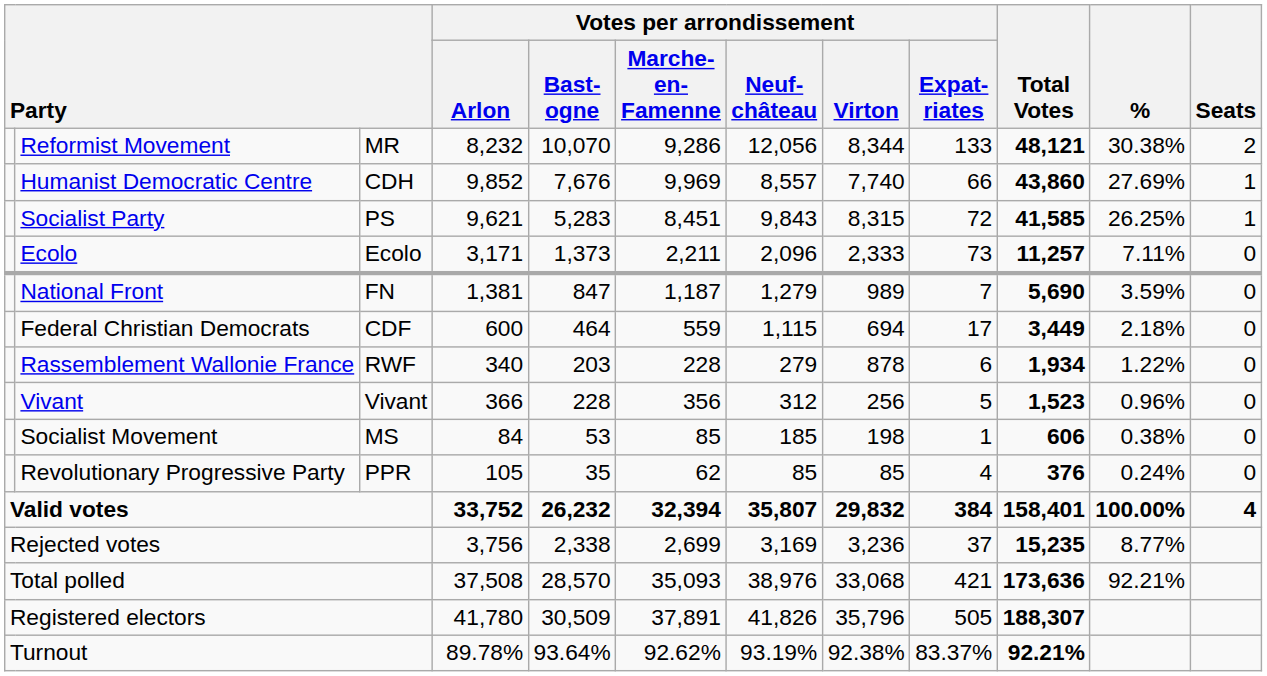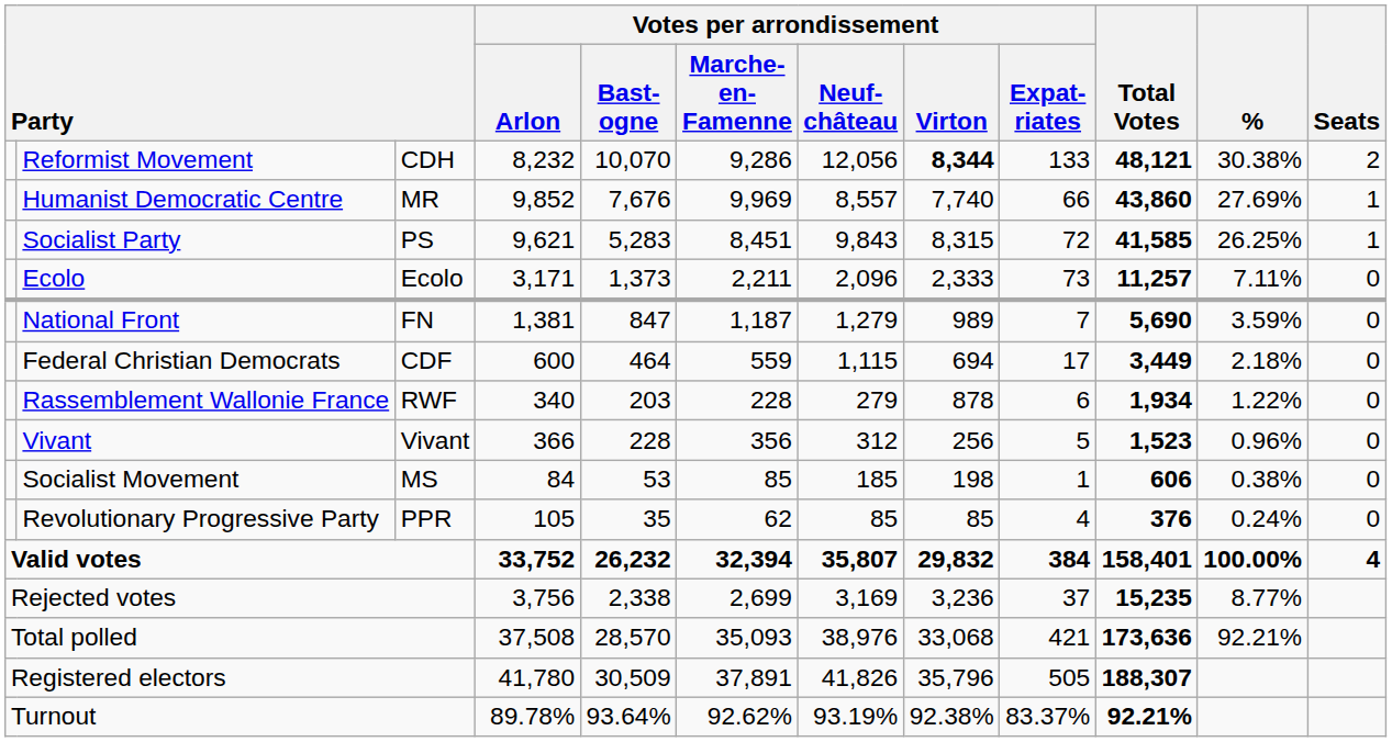Reformist Movement | column 3: MR -> CDH
Reformist Movement | Votes per arrondissement / Virton: normal -> bold
Humanist Democratic Centre | column 3: CDH -> MR
